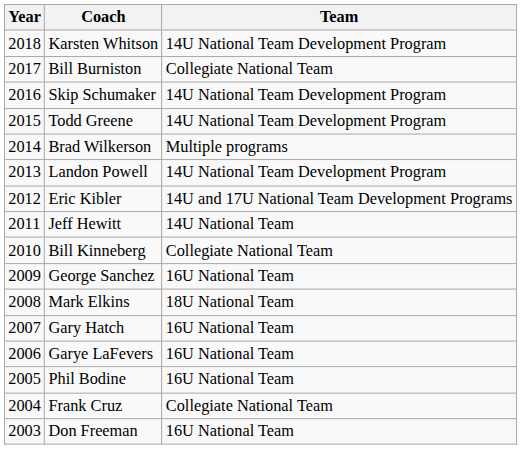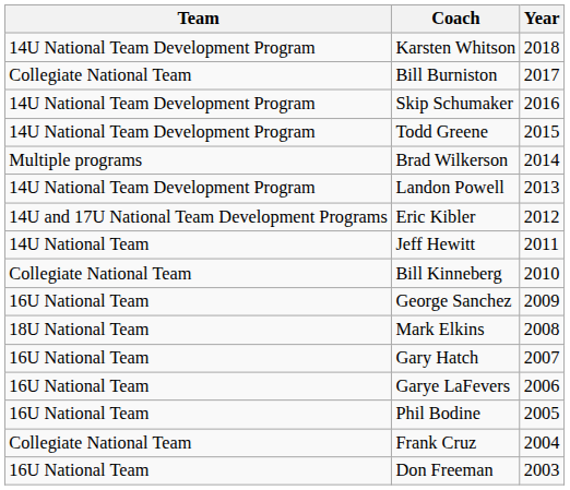columns swapped: Year <-> Team
